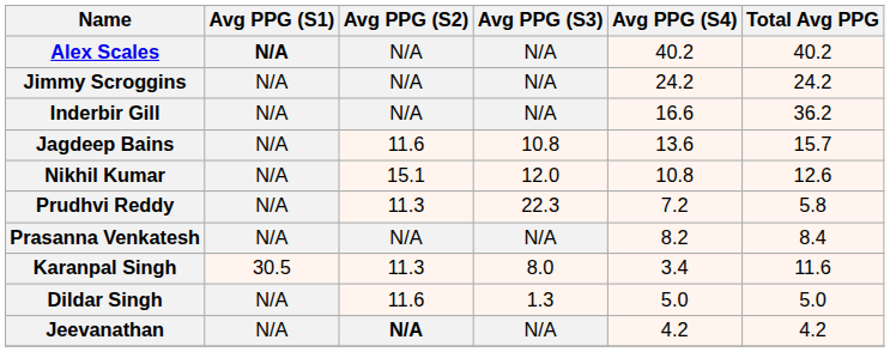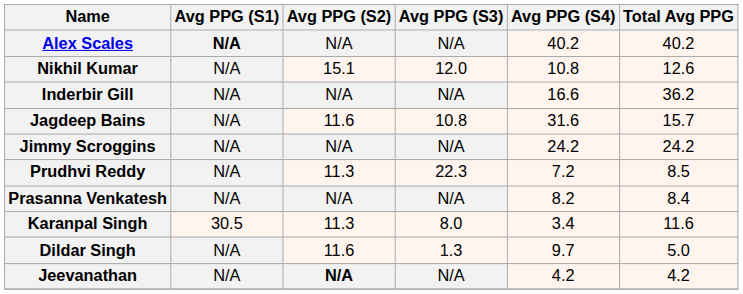rows swapped: Jimmy Scroggins <-> Nikhil Kumar
Jagdeep Bains | Avg PPG (S4): 13.6 -> 31.6
Prudhvi Reddy | Total Avg PPG: 5.8 -> 8.5
Dildar Singh | Avg PPG (S4): 5.0 -> 9.7
